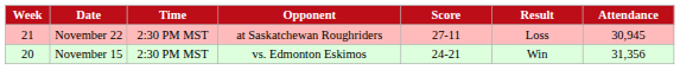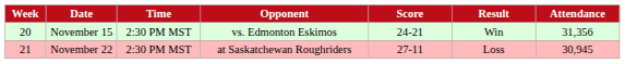rows swapped: November 15 <-> November 22
